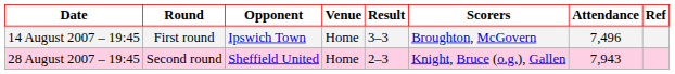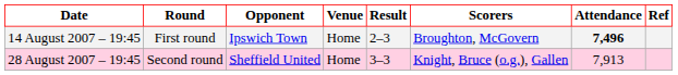14 August 2007 – 19:45 | Result: 3–3 -> 2–3
14 August 2007 – 19:45 | Attendance: normal -> bold
28 August 2007 – 19:45 | Result: 2–3 -> 3–3
28 August 2007 – 19:45 | Attendance: 7,943 -> 7,913
